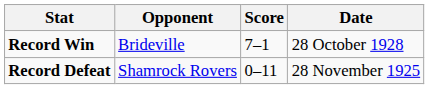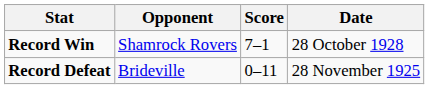Record Win | Opponent: Brideville -> Shamrock Rovers
Record Defeat | Opponent: Shamrock Rovers -> Brideville
